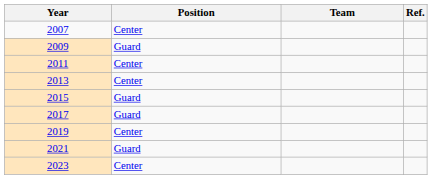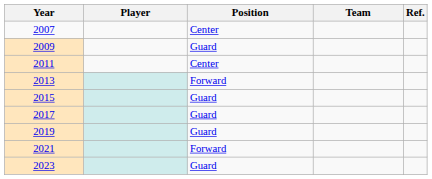+ column: Player
2013 | Position: Center -> Forward
2019 | Position: Center -> Guard
2021 | Position: Guard -> Forward
2023 | Position: Center -> Guard
